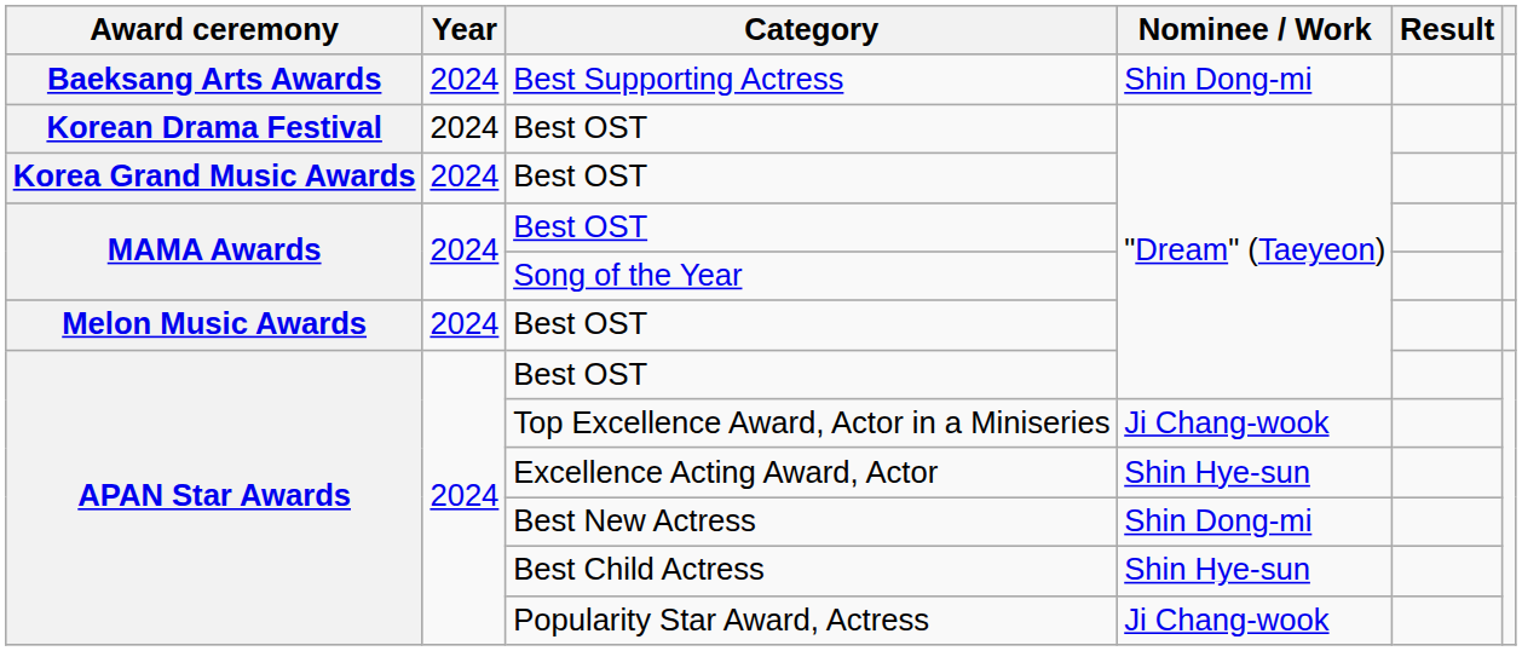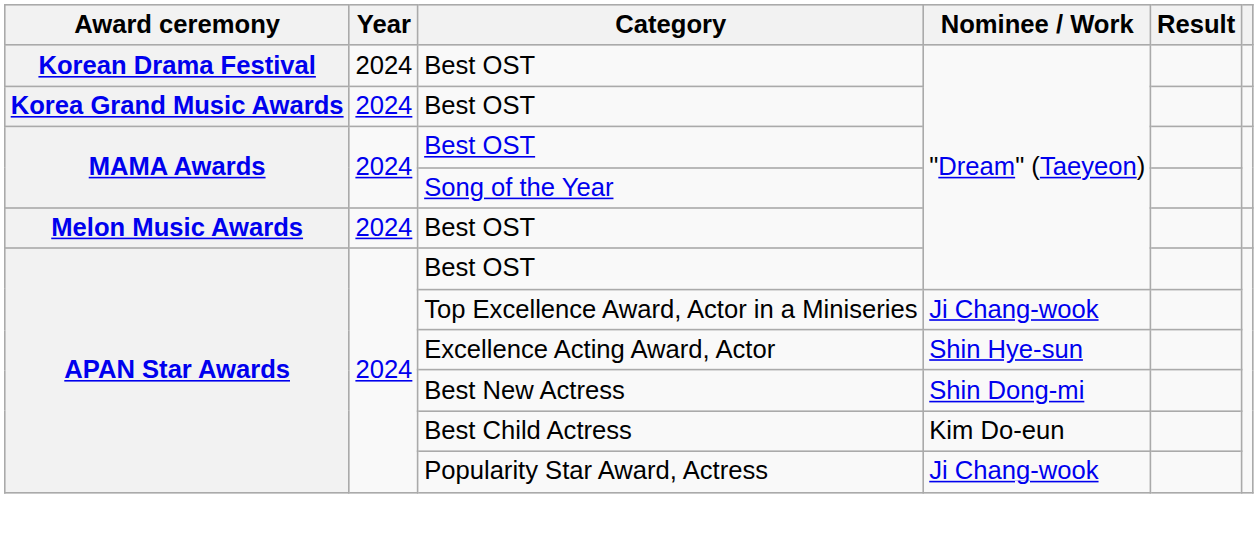- row: Baeksang Arts Awards | 2024 | Best Supporting Actress | Shin Dong-mi
Best Child Actress | Nominee / Work: Shin Hye-sun -> Kim Do-eun
